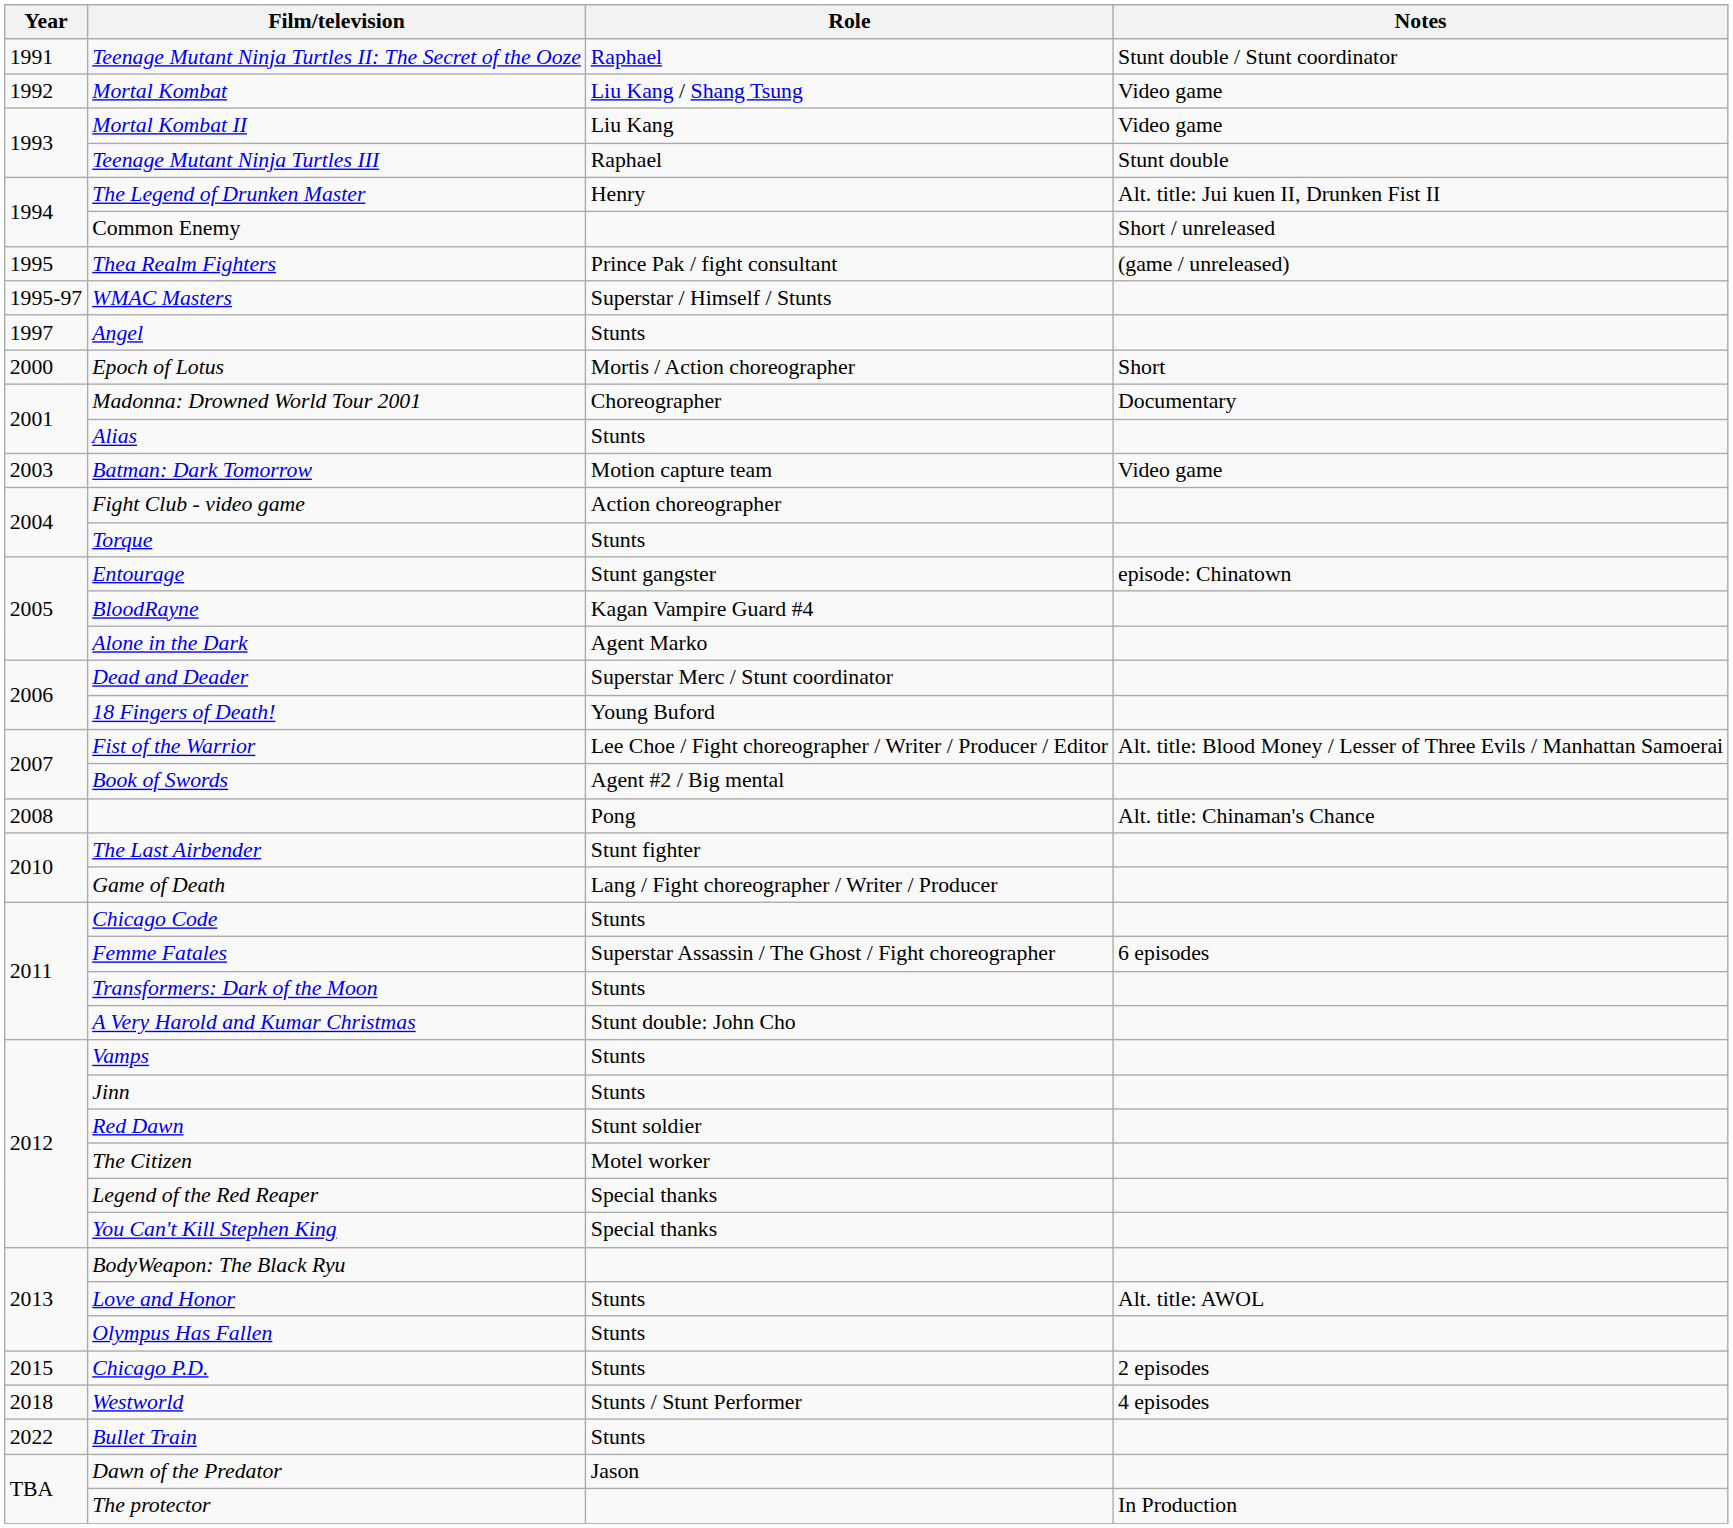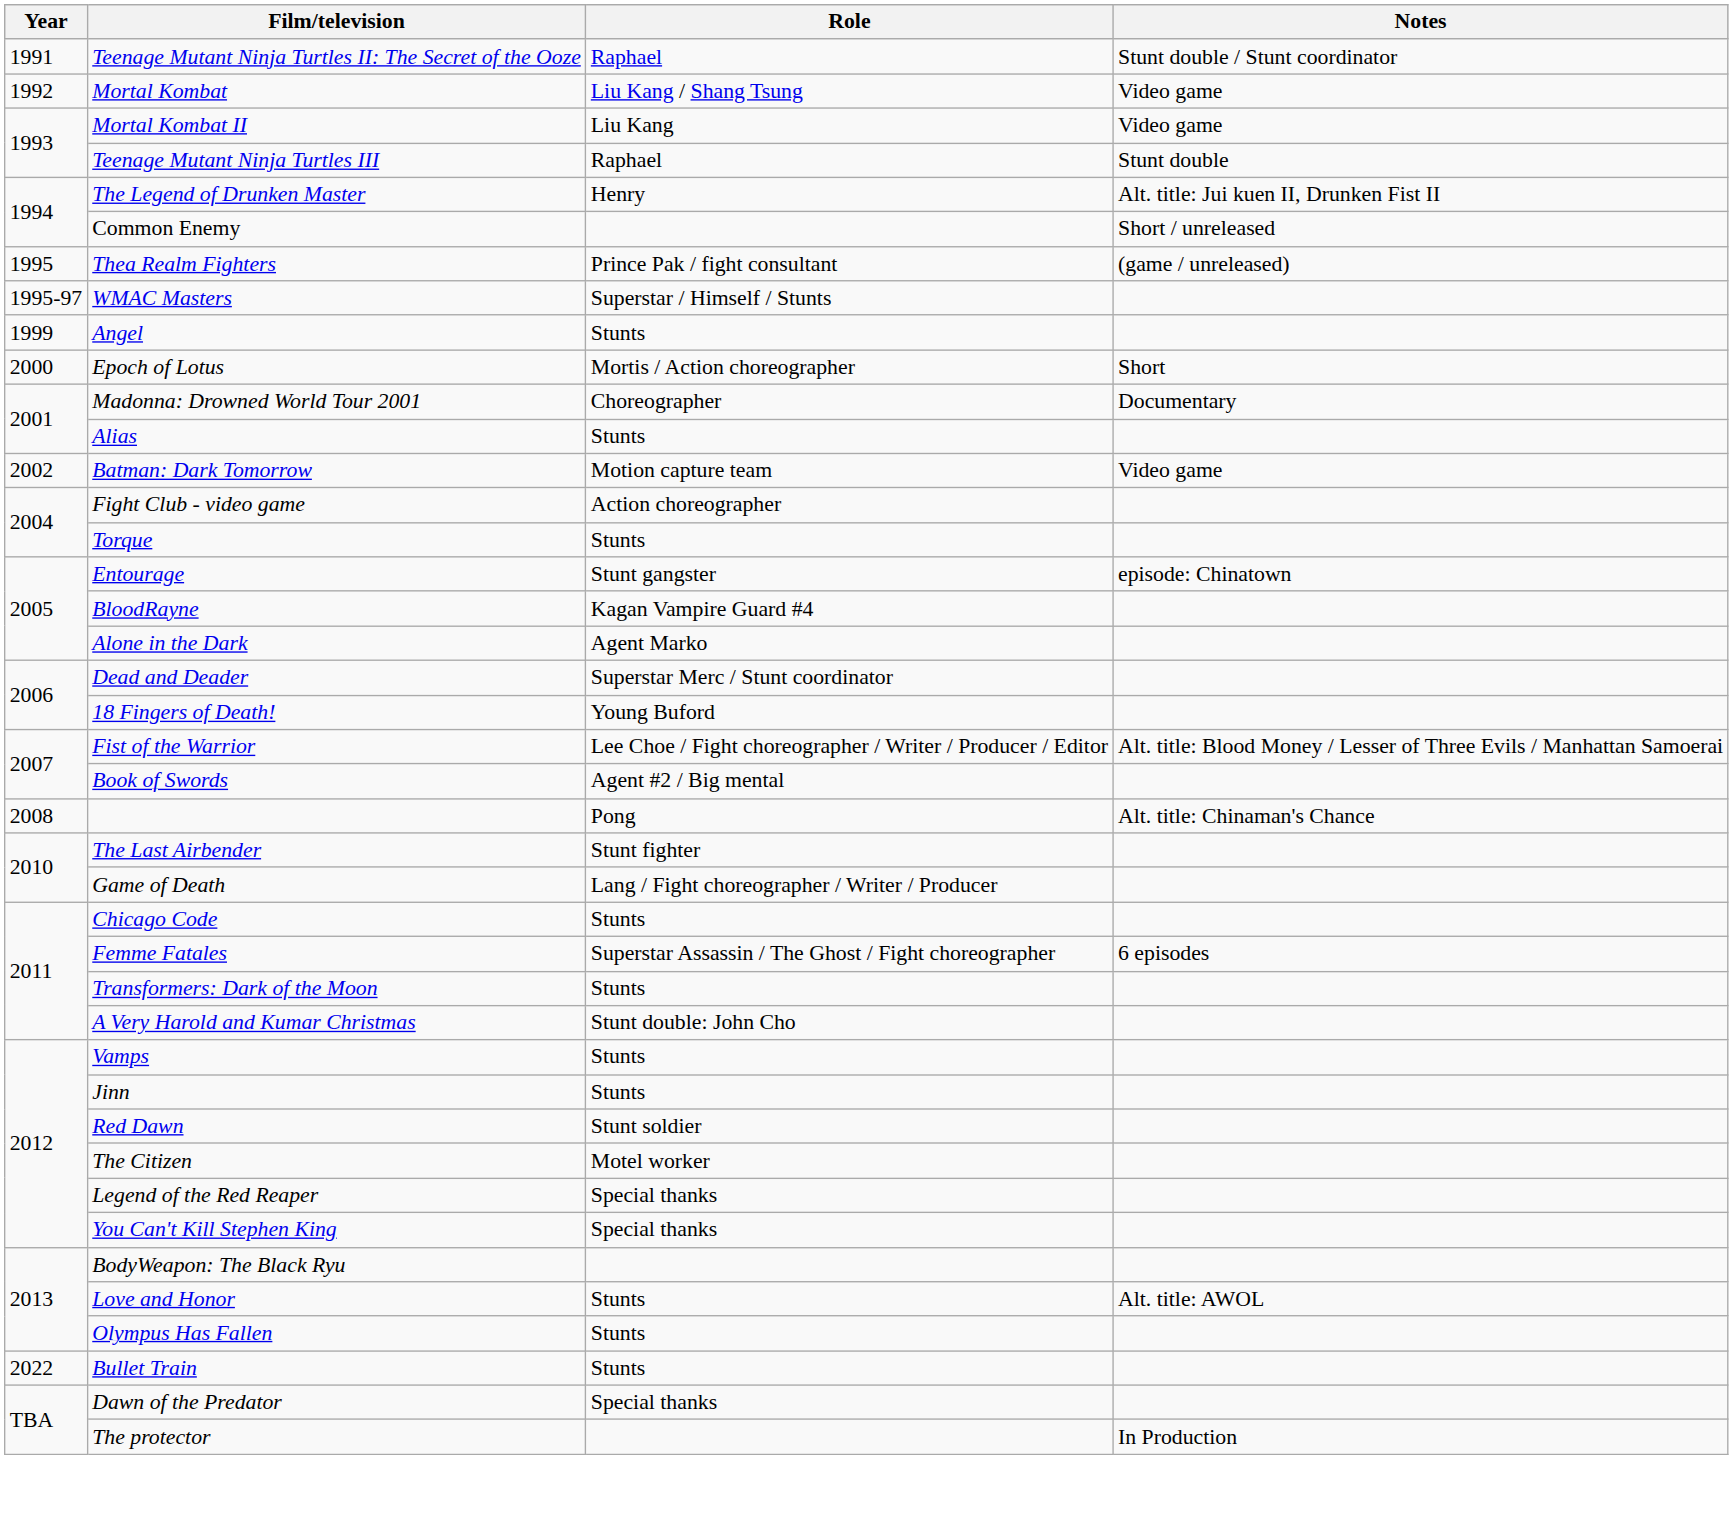Angel | Year: 1997 -> 1999
Batman: Dark Tomorrow | Year: 2003 -> 2002
- row: 2015 | Chicago P.D. | Stunts | 2 episodes
- row: 2018 | Westworld | Stunts / Stunt Performer | 4 episodes
Dawn of the Predator | Role: Jason -> Special thanks
